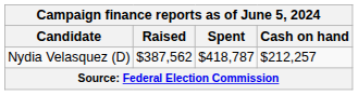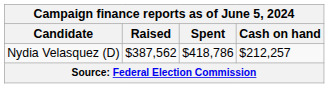Nydia Velasquez (D) | Spent: $418,787 -> $418,786
